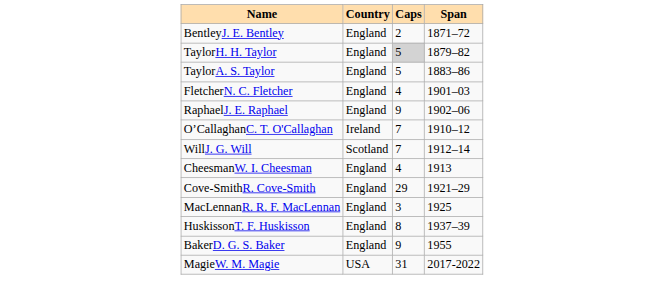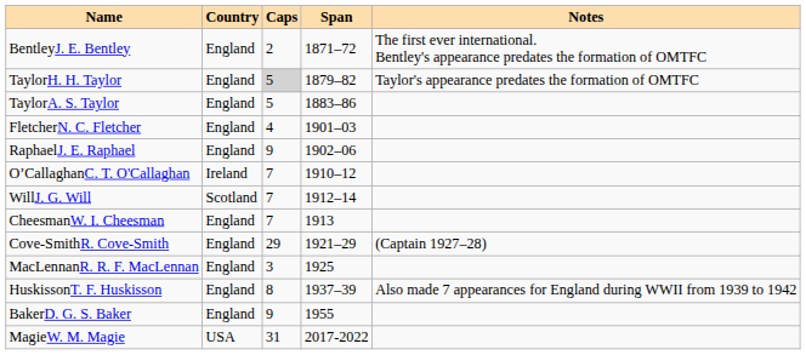+ column: Notes | The first ever international. Bentley's appearance predates the formation of OMTFC | Taylor's appearance predates the formation of OMTFC | (Captain 1927–28) | Also made 7 appearances for England during WWII from 1939 to 1942
CheesmanW. I. Cheesman | Caps: 4 -> 7
